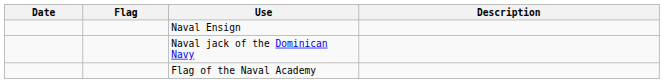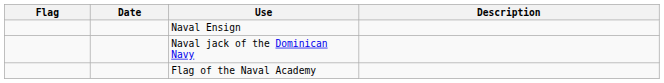columns swapped: Flag <-> Date
